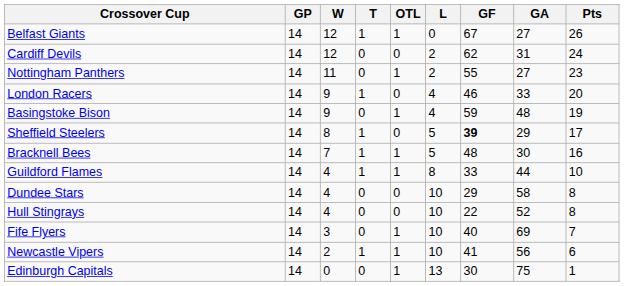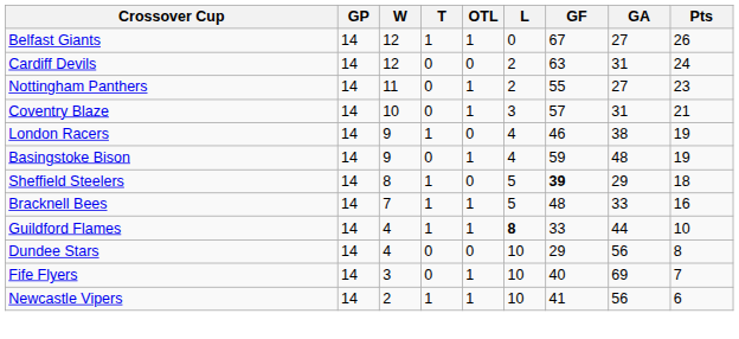Cardiff Devils | GF: 62 -> 63
+ row: Coventry Blaze | 14 | 10 | 0 | 1 | 3 | 57 | 31 | 21
London Racers | GA: 33 -> 38
London Racers | Pts: 20 -> 19
Sheffield Steelers | Pts: 17 -> 18
Bracknell Bees | GA: 30 -> 33
Guildford Flames | L: normal -> bold
Dundee Stars | GA: 58 -> 56
- row: Hull Stingrays | 14 | 4 | 0 | 0 | 10 | 22 | 52 | 8
- row: Edinburgh Capitals | 14 | 0 | 0 | 1 | 13 | 30 | 75 | 1
